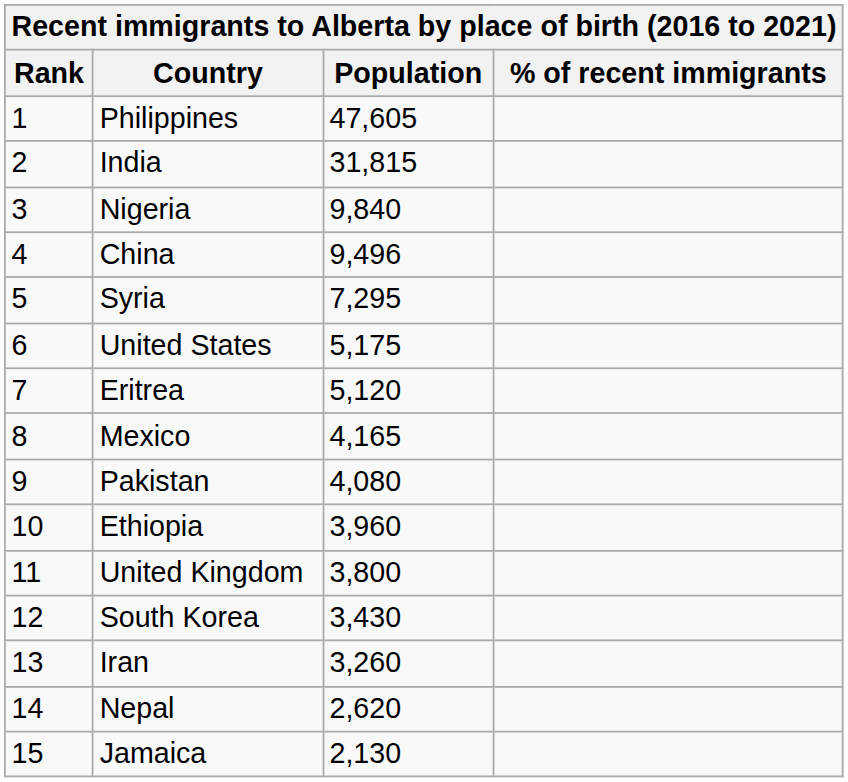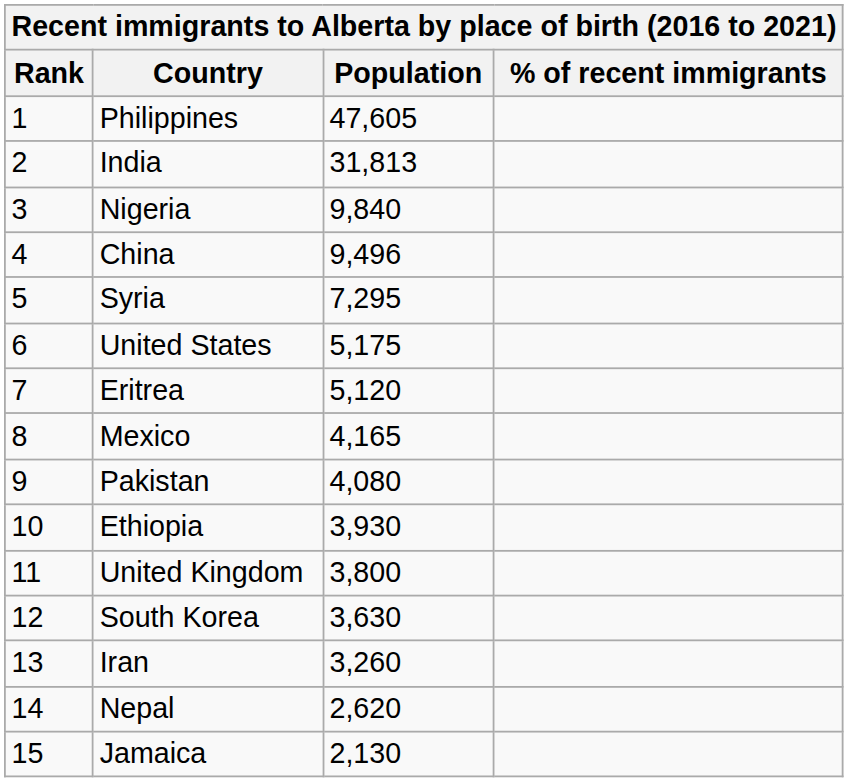India | Population: 31,815 -> 31,813
Ethiopia | Population: 3,960 -> 3,930
South Korea | Population: 3,430 -> 3,630
